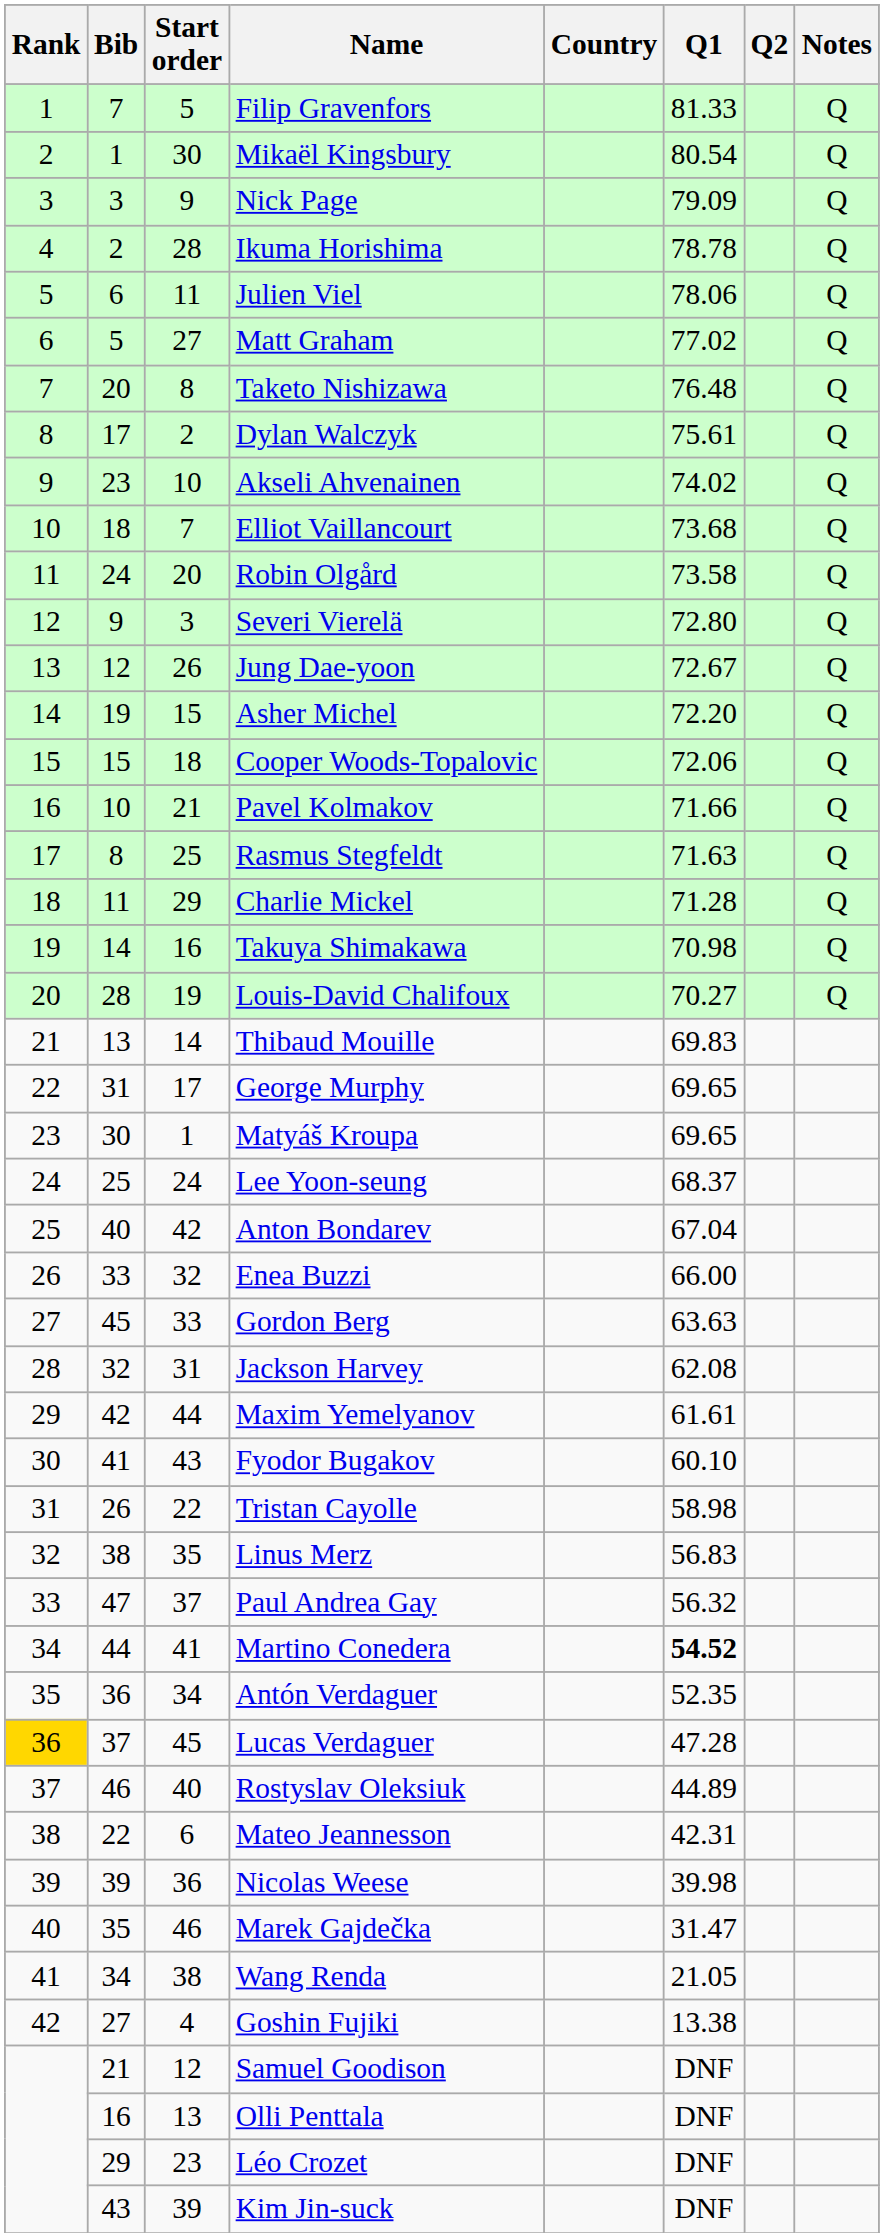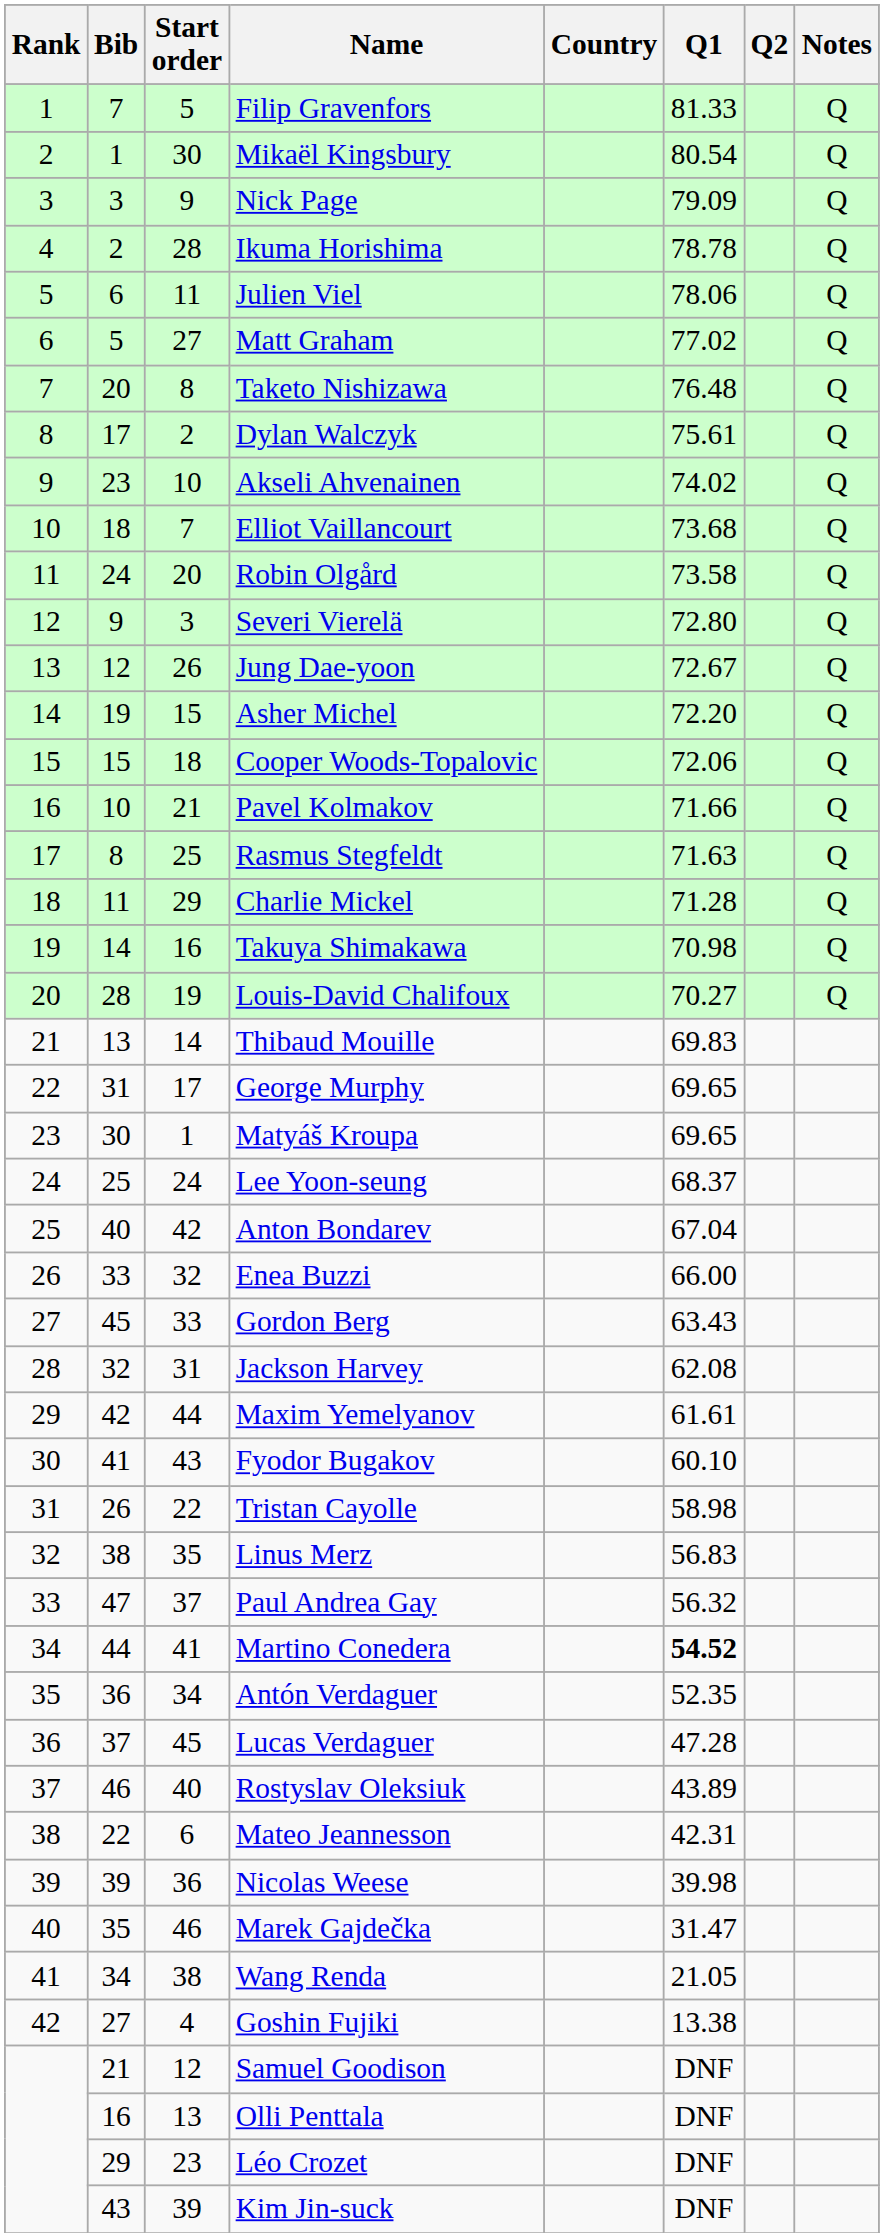Gordon Berg | Q1: 63.63 -> 63.43
Lucas Verdaguer | Rank: gold background -> no background
Rostyslav Oleksiuk | Q1: 44.89 -> 43.89
